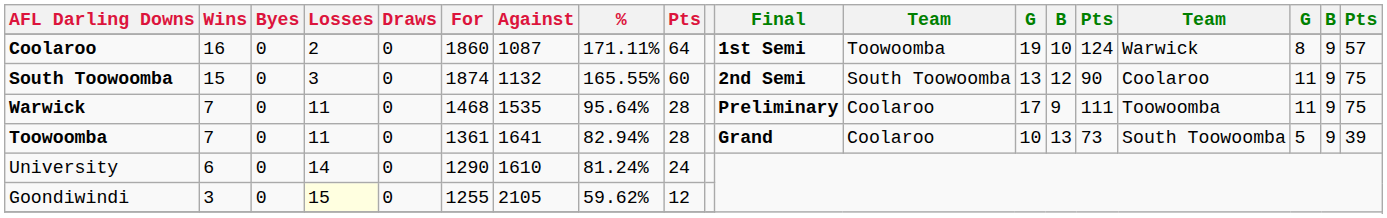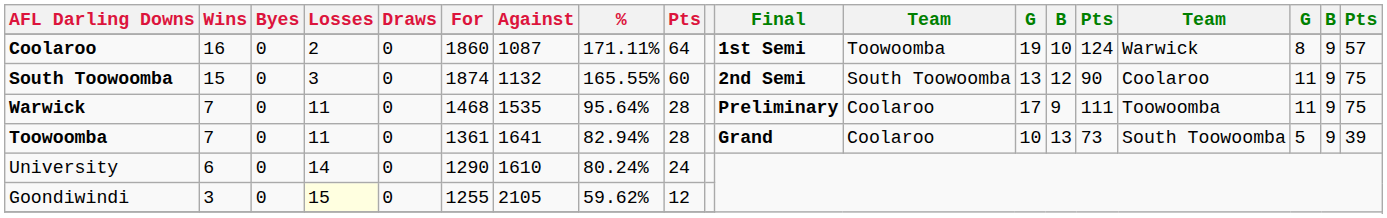University | %: 81.24% -> 80.24%
